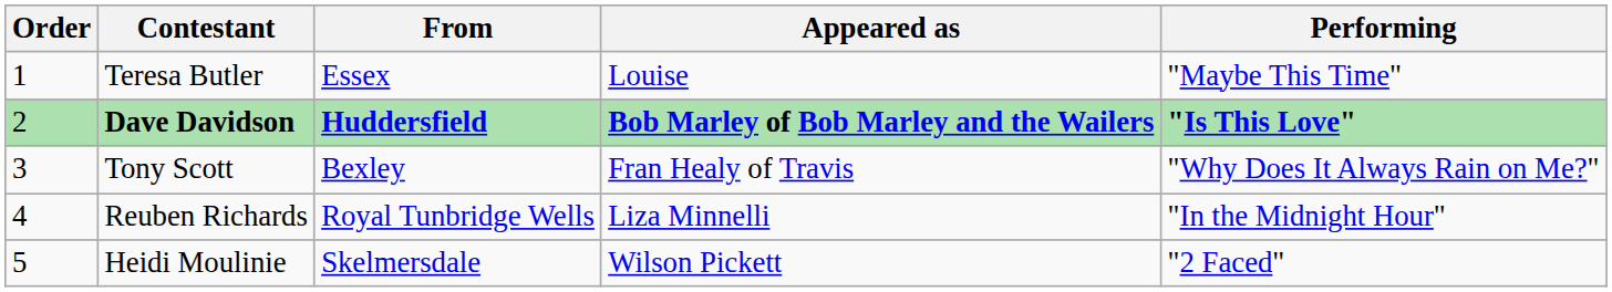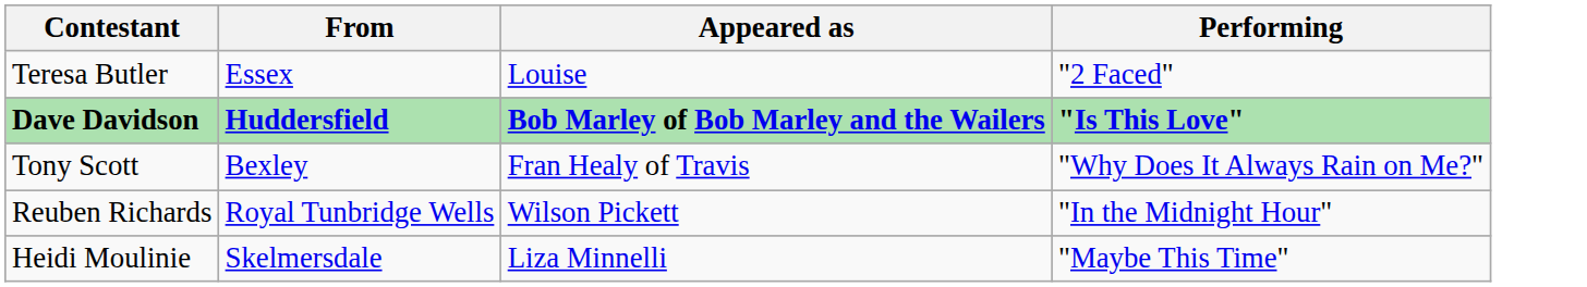- column: Order | 1 | 2 | 3 | 4 | 5
Teresa Butler | Performing: "Maybe This Time" -> "2 Faced"
Reuben Richards | Appeared as: Liza Minnelli -> Wilson Pickett
Heidi Moulinie | Appeared as: Wilson Pickett -> Liza Minnelli
Heidi Moulinie | Performing: "2 Faced" -> "Maybe This Time"
